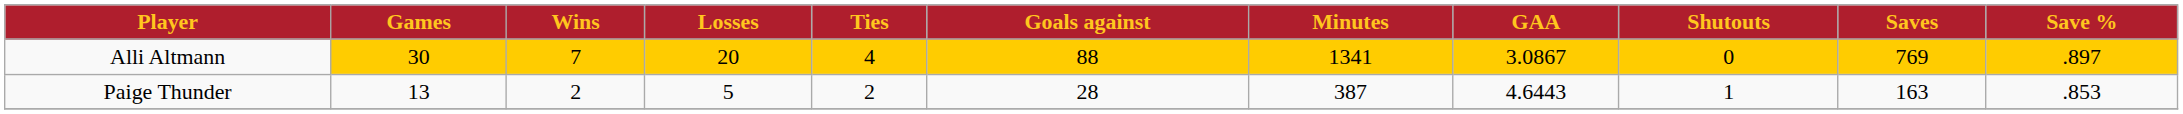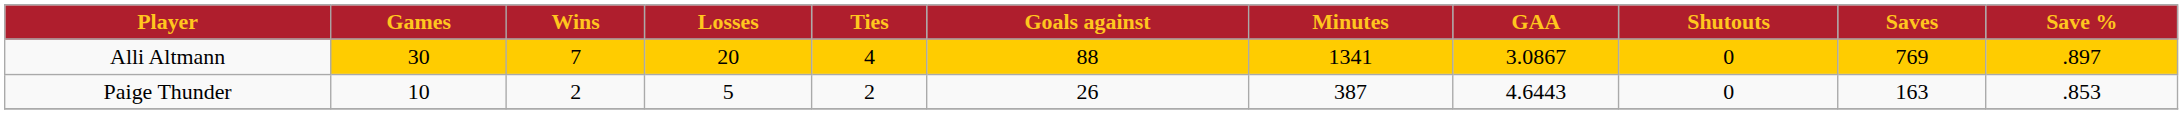Paige Thunder | Games: 13 -> 10
Paige Thunder | Goals against: 28 -> 26
Paige Thunder | Shutouts: 1 -> 0
